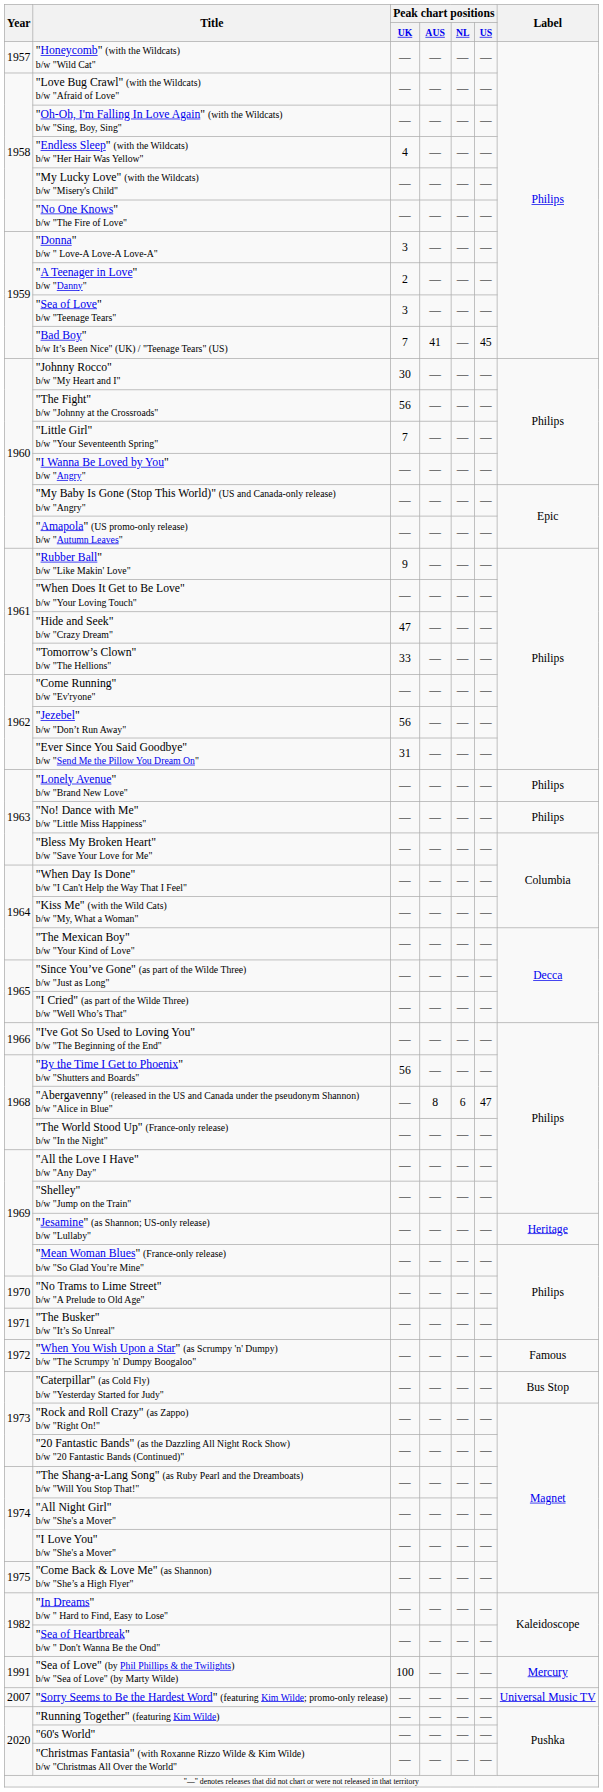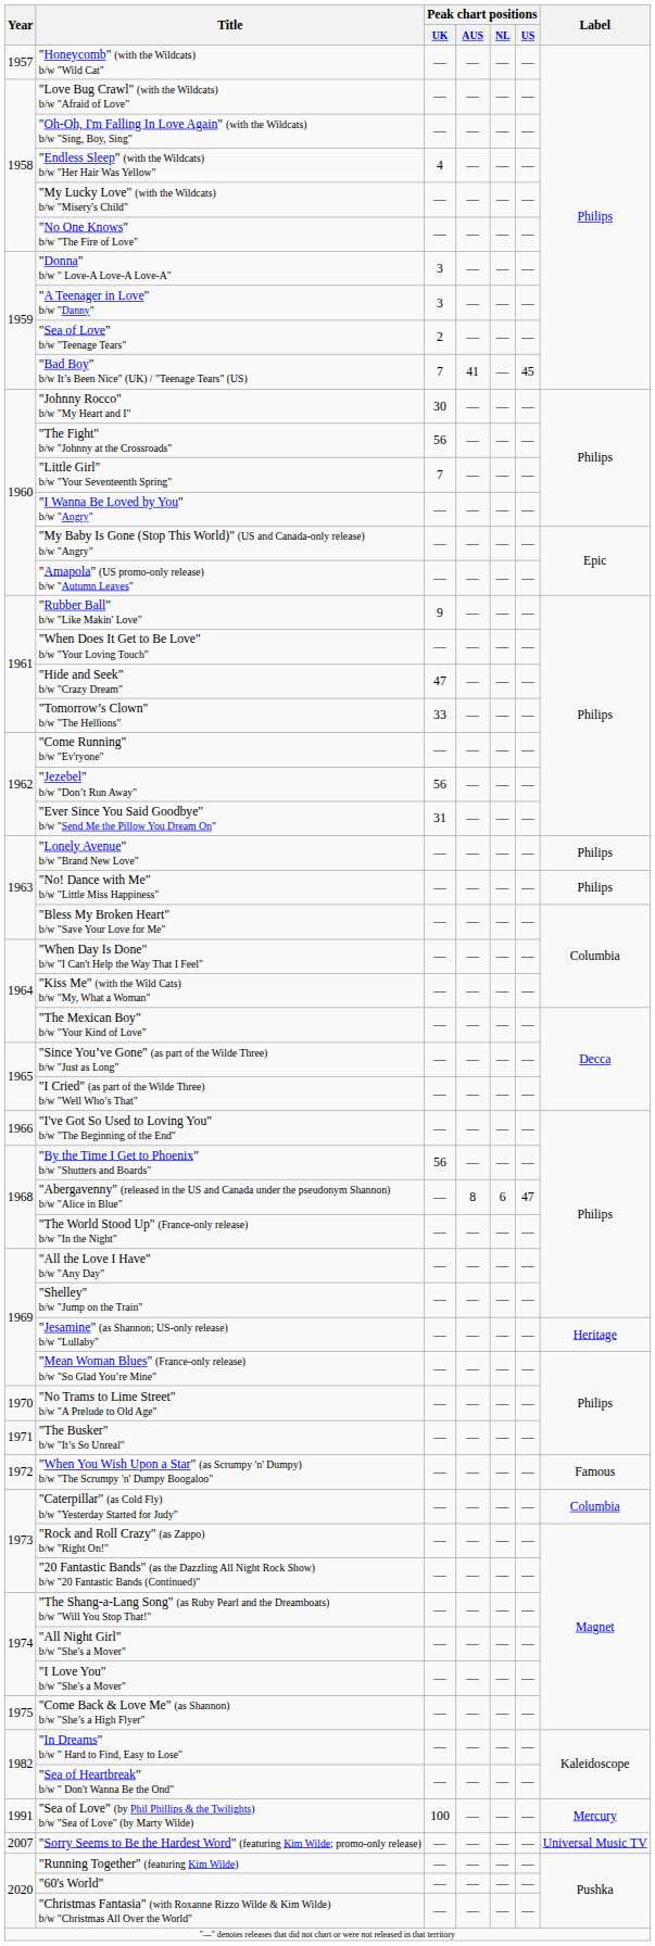"A Teenager in Love" b/w "Danny" | Peak chart positions / UK: 2 -> 3
"Sea of Love" b/w "Teenage Tears" | Peak chart positions / UK: 3 -> 2
"Caterpillar" (as Cold Fly) b/w "Yesterday Started for Judy" | Label: Bus Stop -> Columbia
